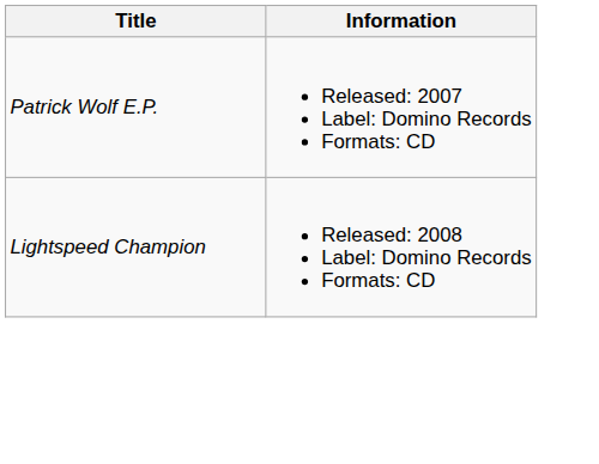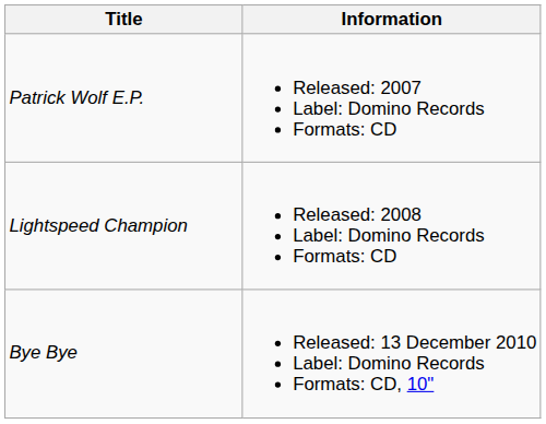+ row: Bye Bye | Released: 13 December 2010 Label: Domino Records Formats: CD, 10"
